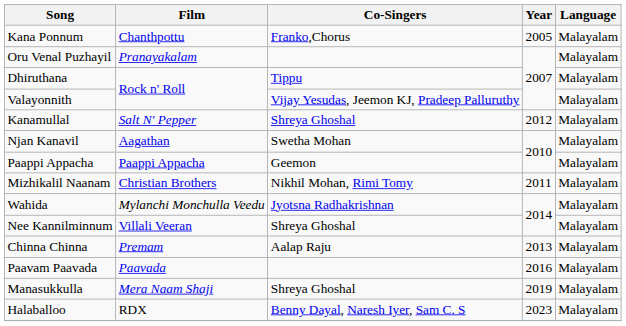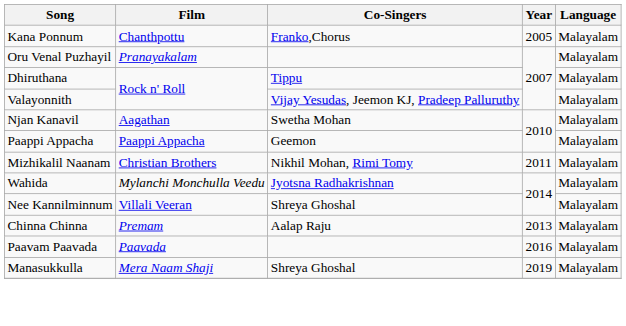- row: Kanamullal | Salt N' Pepper | Shreya Ghoshal | 2012 | Malayalam
- row: Halaballoo | RDX | Benny Dayal, Naresh Iyer, Sam C. S | 2023 | Malayalam
